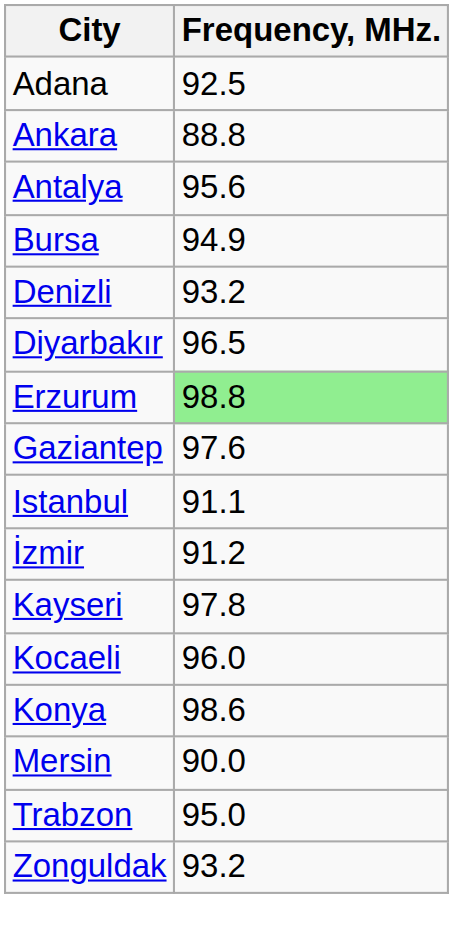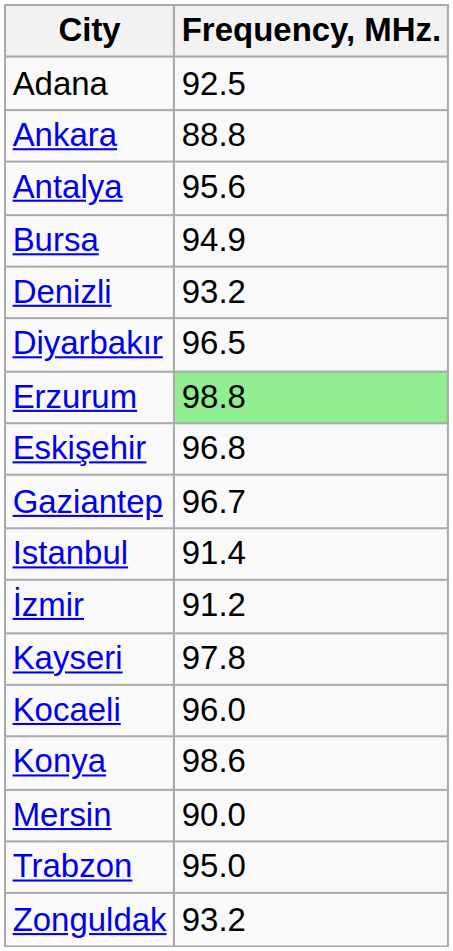+ row: Eskişehir | 96.8
Gaziantep | Frequency, MHz.: 97.6 -> 96.7
Istanbul | Frequency, MHz.: 91.1 -> 91.4
